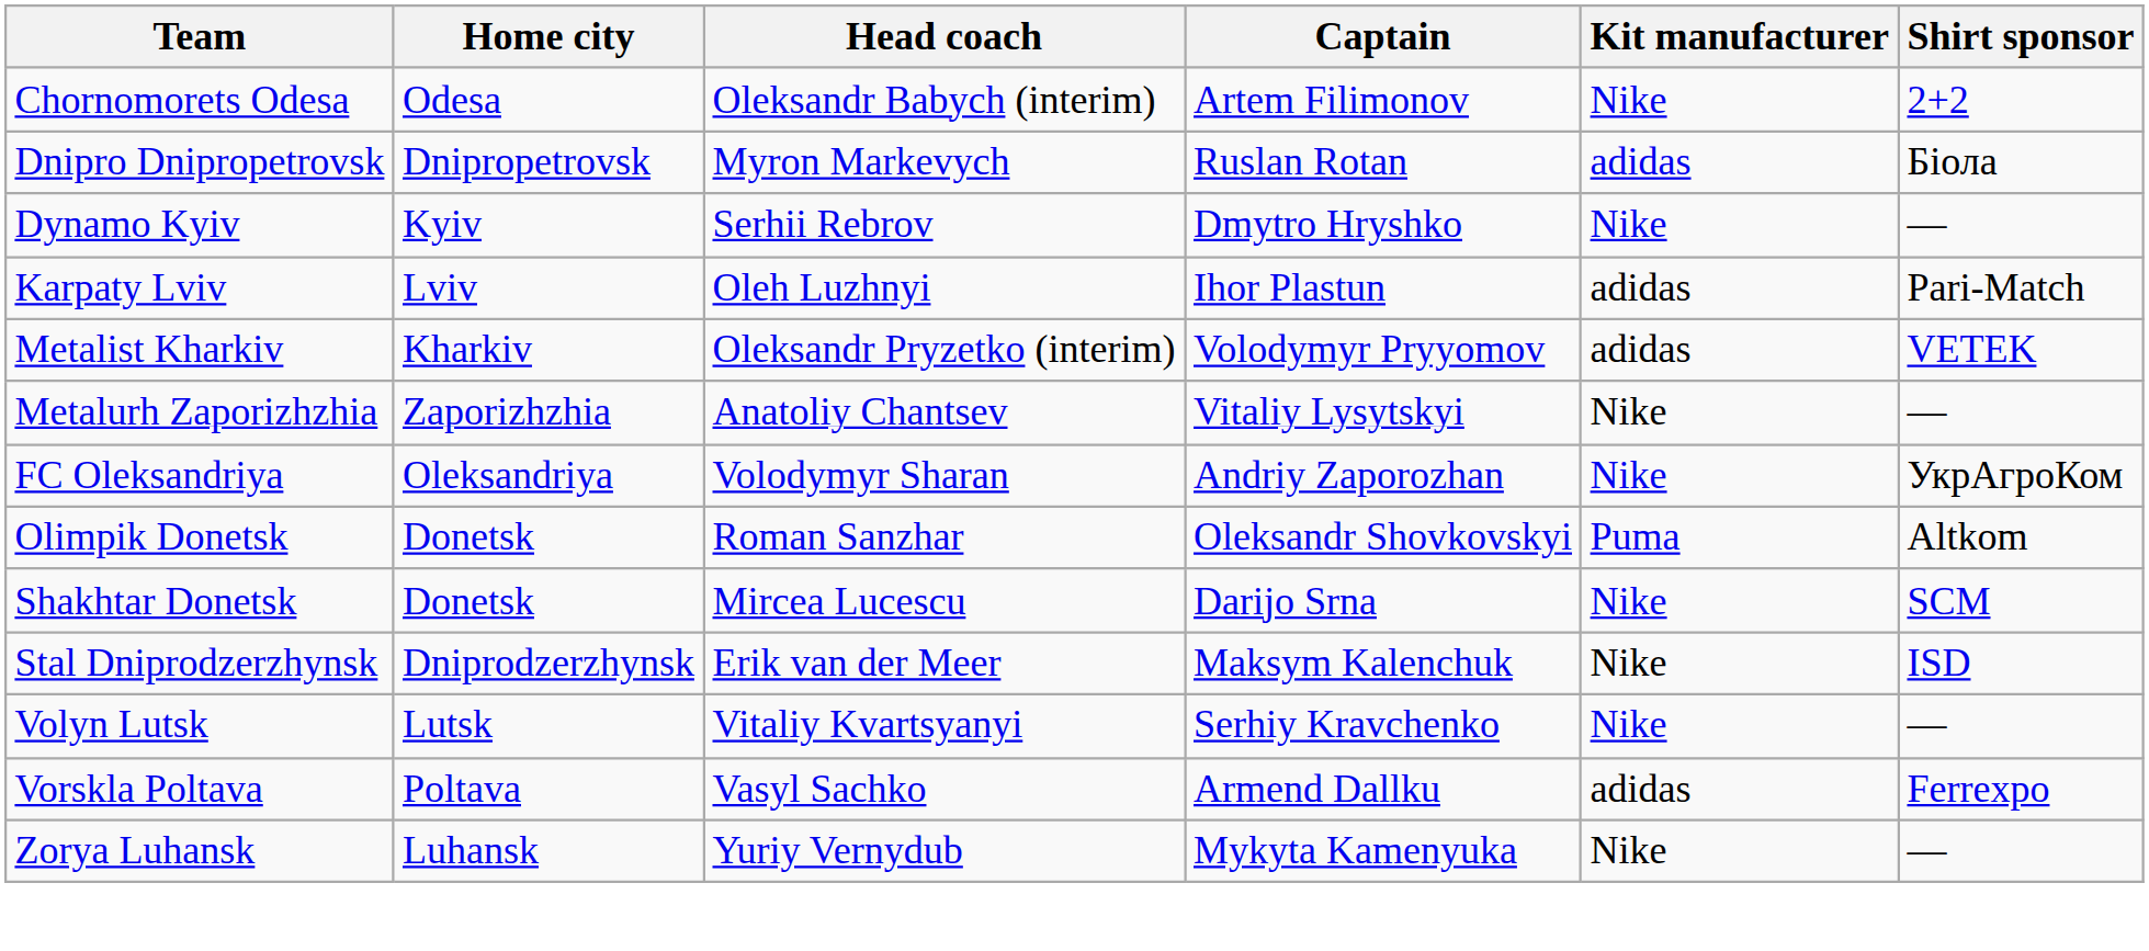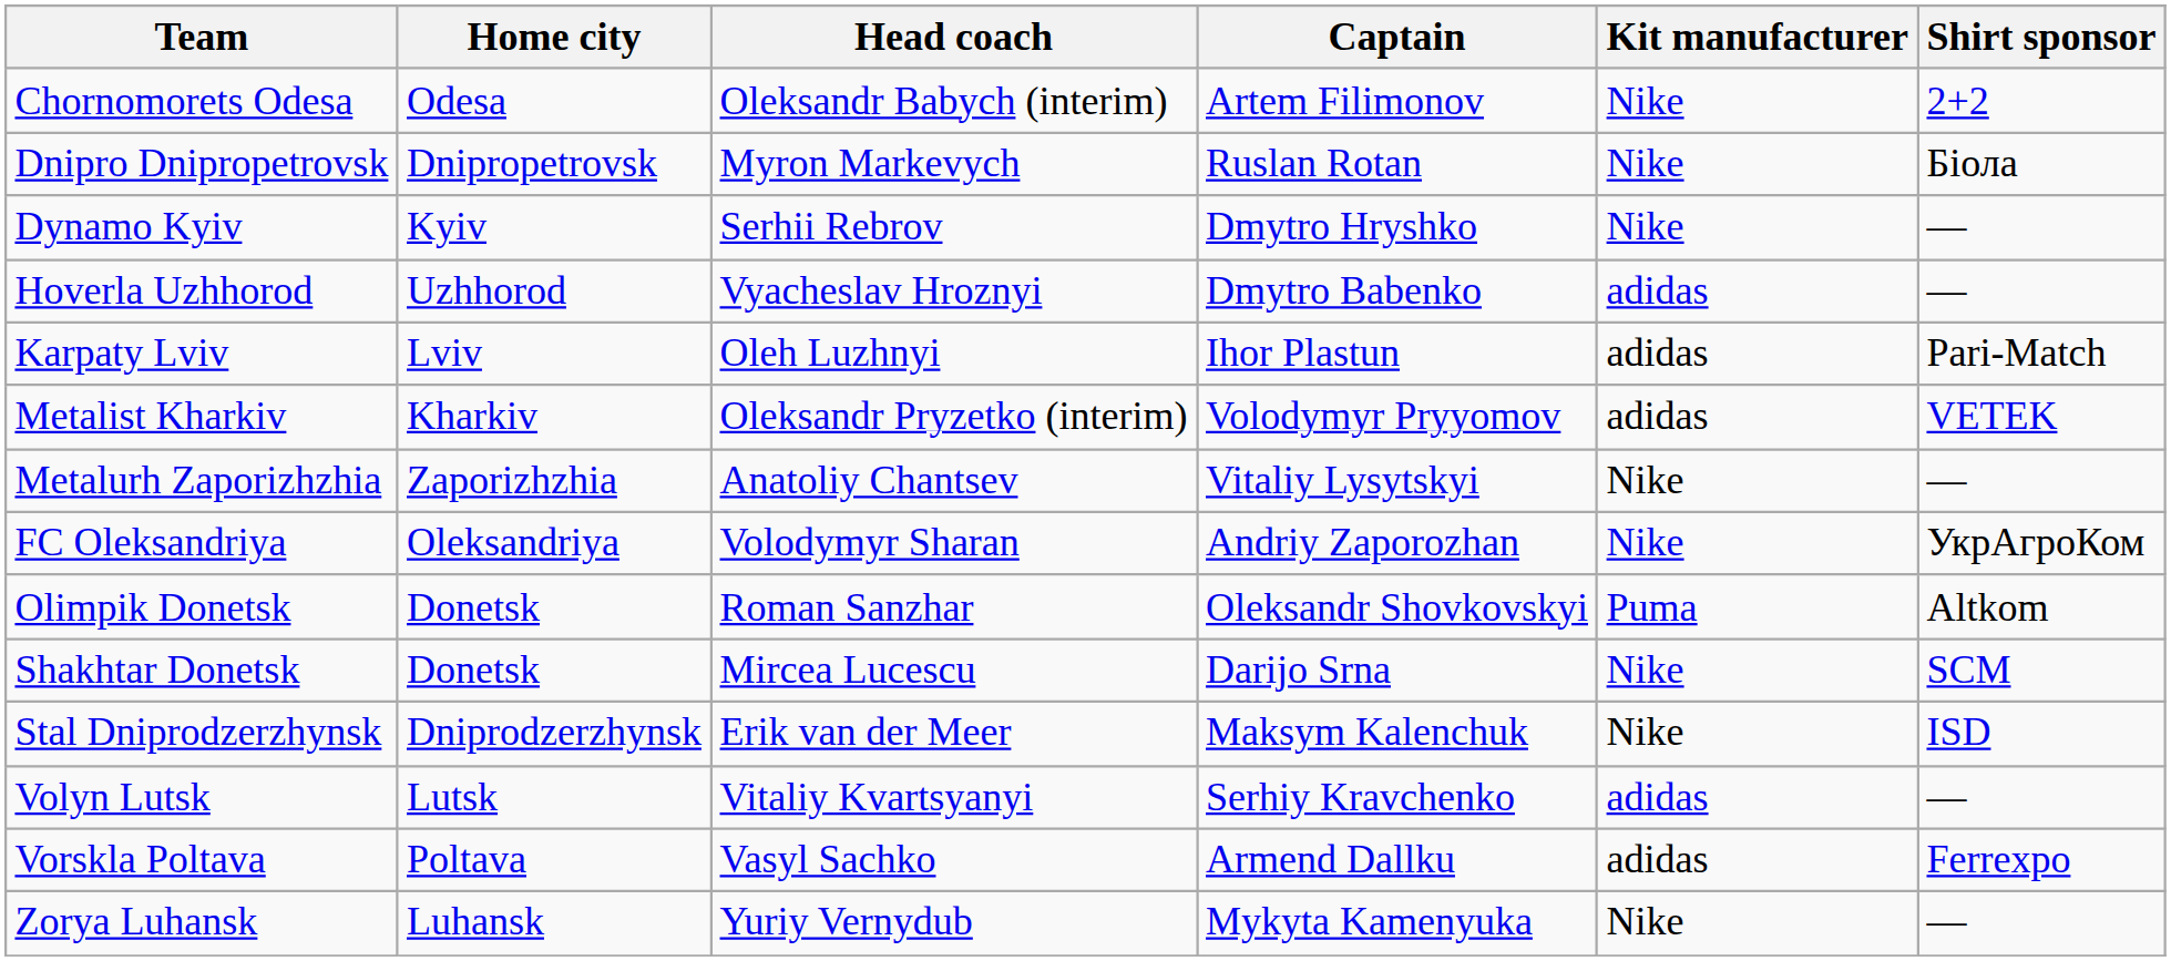Dnipro Dnipropetrovsk | Kit manufacturer: adidas -> Nike
+ row: Hoverla Uzhhorod | Uzhhorod | Vyacheslav Hroznyi | Dmytro Babenko | adidas | —
Volyn Lutsk | Kit manufacturer: Nike -> adidas
